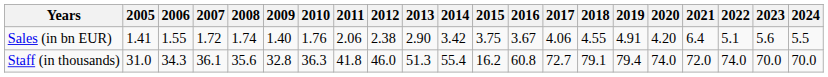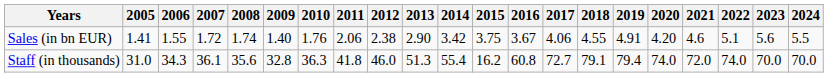Sales (in bn EUR) | 2021: 6.4 -> 4.6
